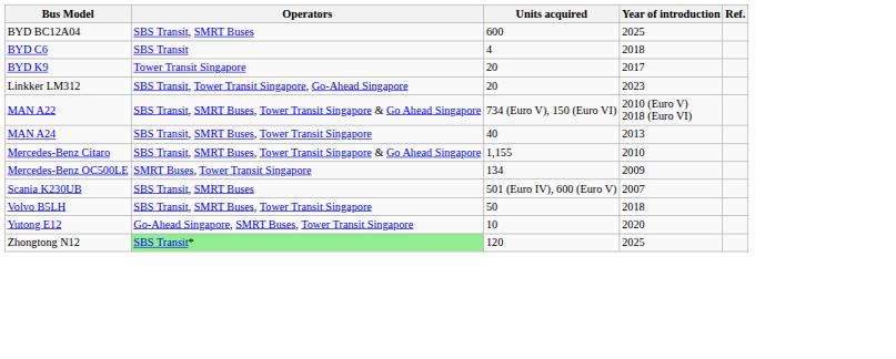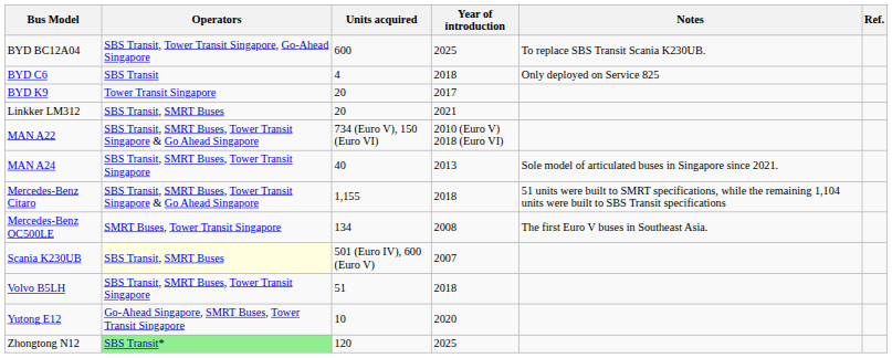+ column: Notes | To replace SBS Transit Scania K230UB. | Only deployed on Service 825 | Sole model of articulated buses in Singapore since 2021. | 51 units were built to SMRT specifications, while the remaining 1,104 units were built to SBS Transit specifications | The first Euro V buses in Southeast Asia.
BYD BC12A04 | Operators: SBS Transit, SMRT Buses -> SBS Transit, Tower Transit Singapore, Go-Ahead Singapore
Linkker LM312 | Operators: SBS Transit, Tower Transit Singapore, Go-Ahead Singapore -> SBS Transit, SMRT Buses
Linkker LM312 | Year of introduction: 2023 -> 2021
Mercedes-Benz Citaro | Year of introduction: 2010 -> 2018
Mercedes-Benz OC500LE | Year of introduction: 2009 -> 2008
Scania K230UB | Operators: no background -> lightyellow background
Volvo B5LH | Units acquired: 50 -> 51
